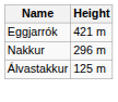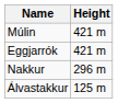+ row: Múlin | 421 m
